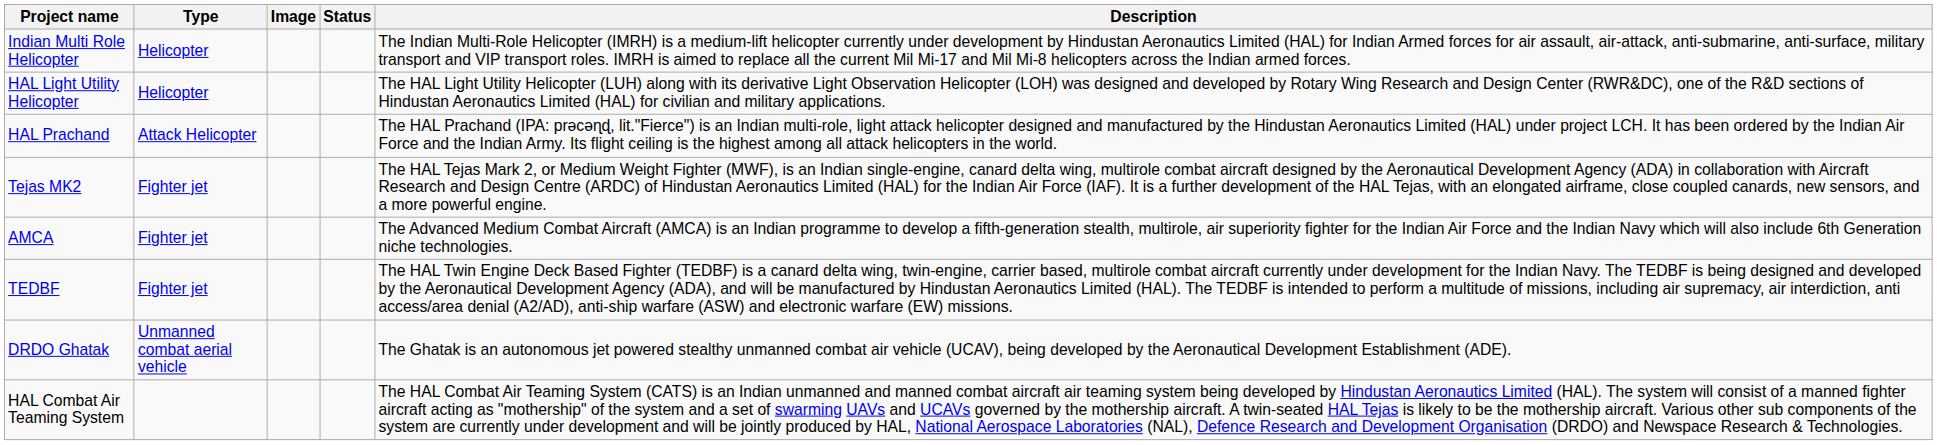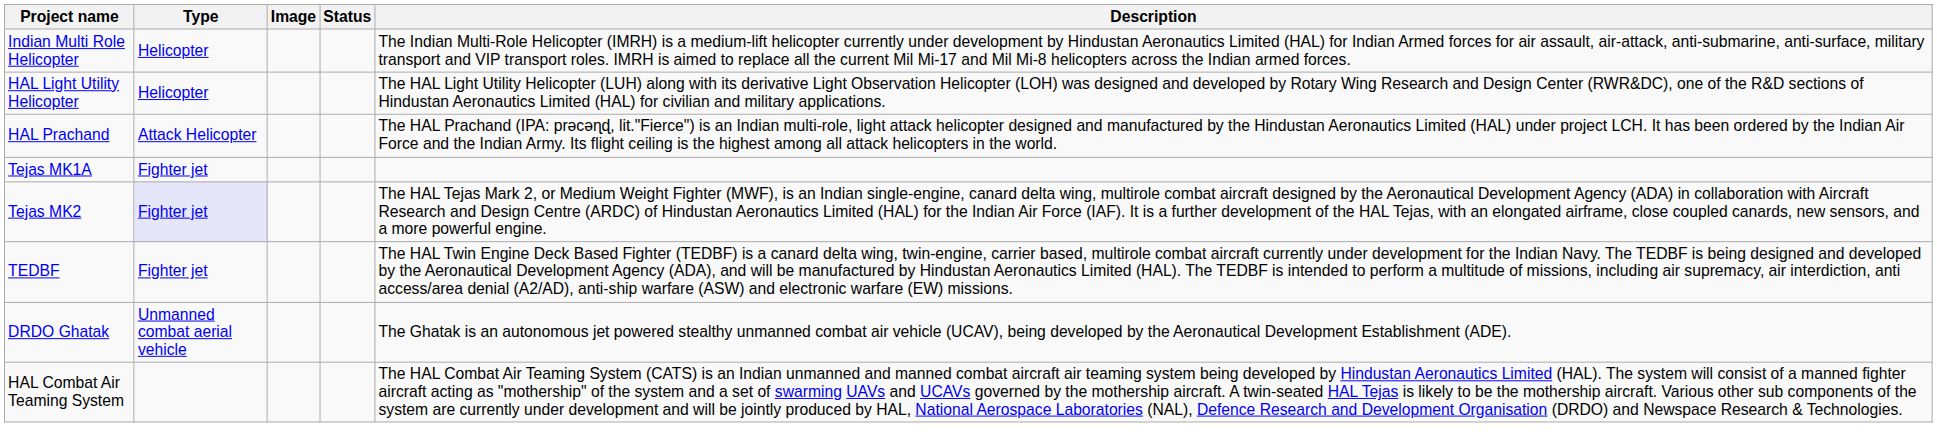+ row: Tejas MK1A | Fighter jet
Tejas MK2 | Type: no background -> lavender background
- row: AMCA | Fighter jet | The Advanced Medium Combat Aircraft (AMCA) is an Indian programme to develop a fifth-generation stealth, multirole, air superiority fighter for the Indian Air Force and the Indian Navy which will also include 6th Generation niche technologies.
